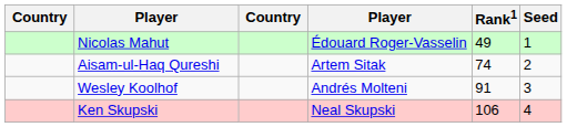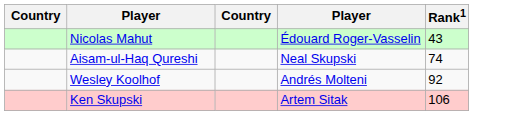- column: Seed | 1 | 2 | 3 | 4
Nicolas Mahut | Rank1: 49 -> 43
Aisam-ul-Haq Qureshi | column 4: Artem Sitak -> Neal Skupski
Wesley Koolhof | Rank1: 91 -> 92
Ken Skupski | column 4: Neal Skupski -> Artem Sitak
